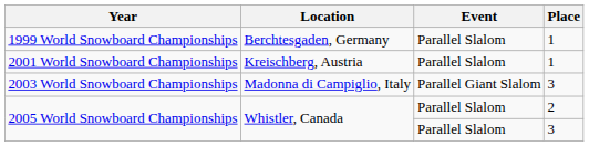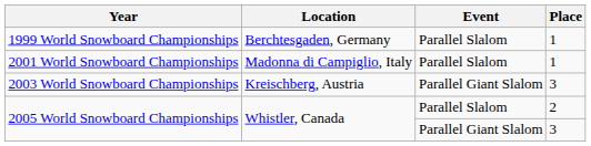2001 World Snowboard Championships | Location: Kreischberg, Austria -> Madonna di Campiglio, Italy
2003 World Snowboard Championships | Location: Madonna di Campiglio, Italy -> Kreischberg, Austria
2005 World Snowboard Championships / 3 | Event: Parallel Slalom -> Parallel Giant Slalom
